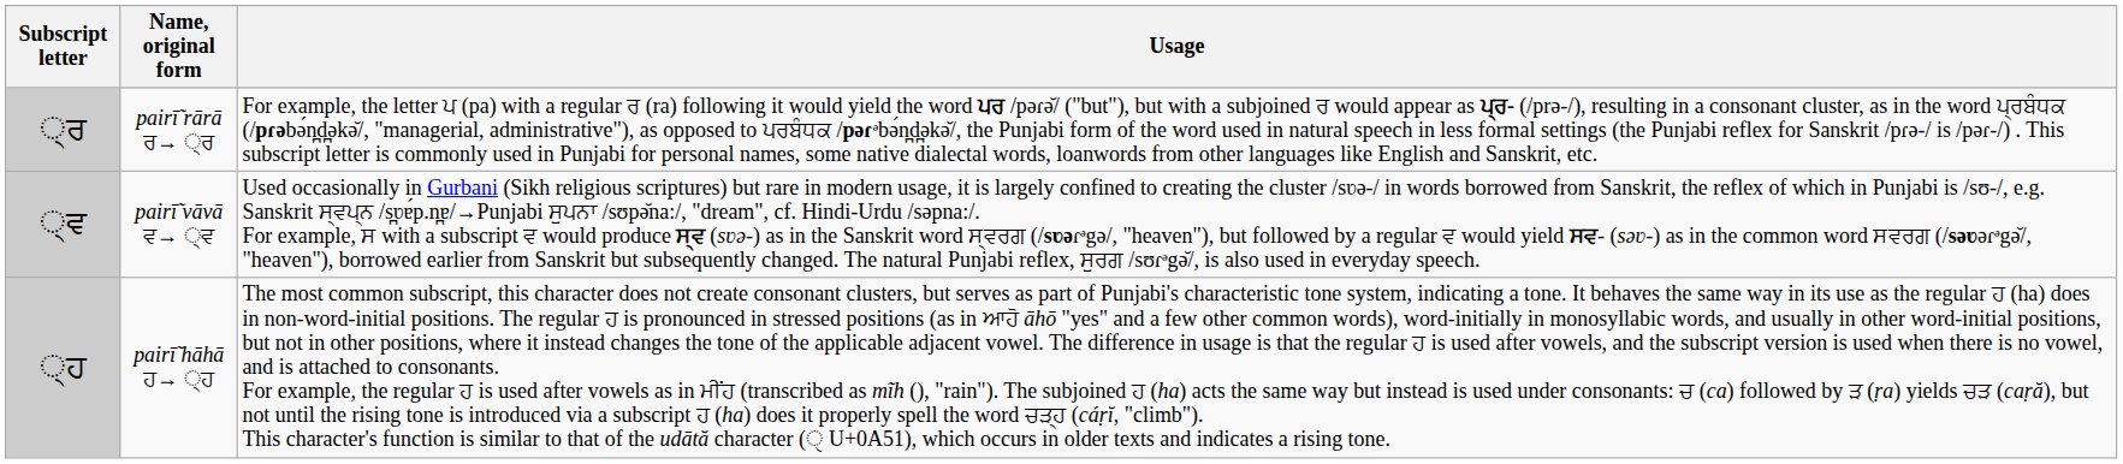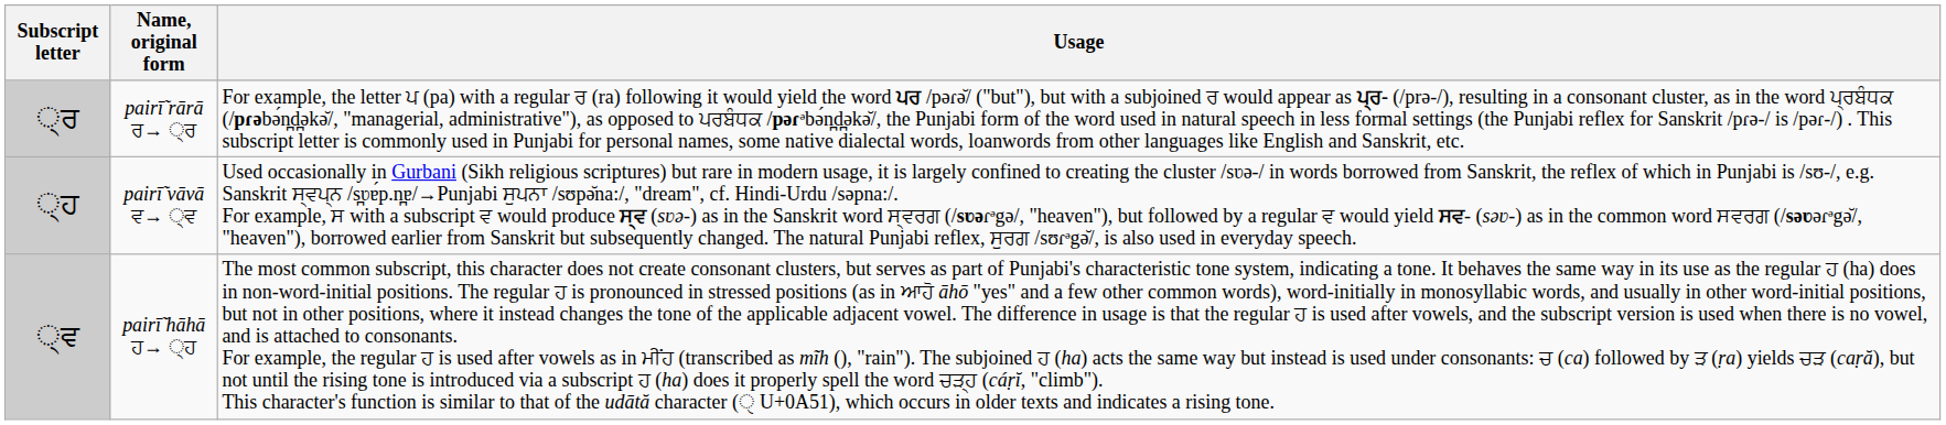pairī̃ vāvā ਵ→ ੍ਵ | Subscript letter: ੍ਵ -> ੍ਹ
pairī̃ hāhā ਹ→ ੍ਹ | Subscript letter: ੍ਹ -> ੍ਵ
